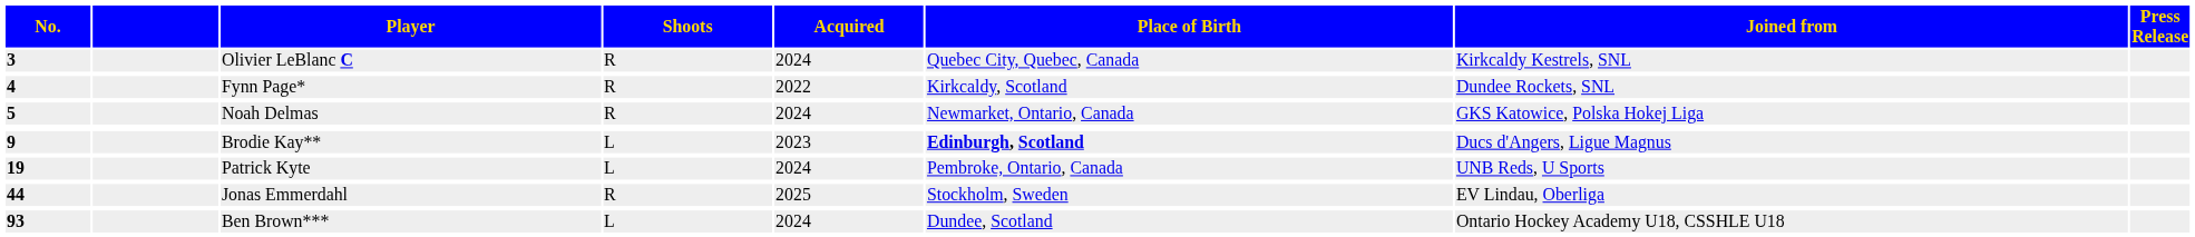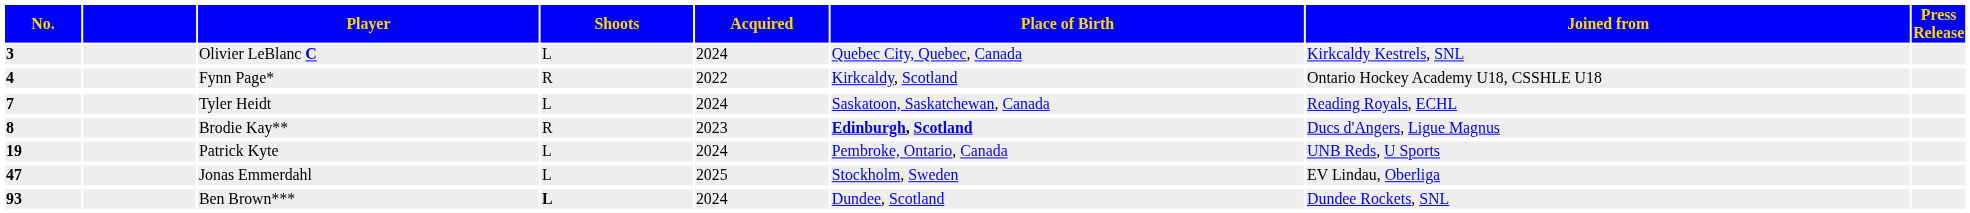Olivier LeBlanc C | Shoots: R -> L
Fynn Page* | Joined from: Dundee Rockets, SNL -> Ontario Hockey Academy U18, CSSHLE U18
- row: 5 | Noah Delmas | R | 2024 | Newmarket, Ontario, Canada | GKS Katowice, Polska Hokej Liga
+ row: 7 | Tyler Heidt | L | 2024 | Saskatoon, Saskatchewan, Canada | Reading Royals, ECHL
Brodie Kay** | No.: 9 -> 8
Brodie Kay** | Shoots: L -> R
Jonas Emmerdahl | No.: 44 -> 47
Jonas Emmerdahl | Shoots: R -> L
Ben Brown*** | Shoots: normal -> bold
Ben Brown*** | Joined from: Ontario Hockey Academy U18, CSSHLE U18 -> Dundee Rockets, SNL
